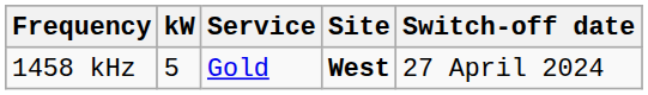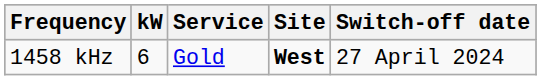1458 kHz | kW: 5 -> 6
